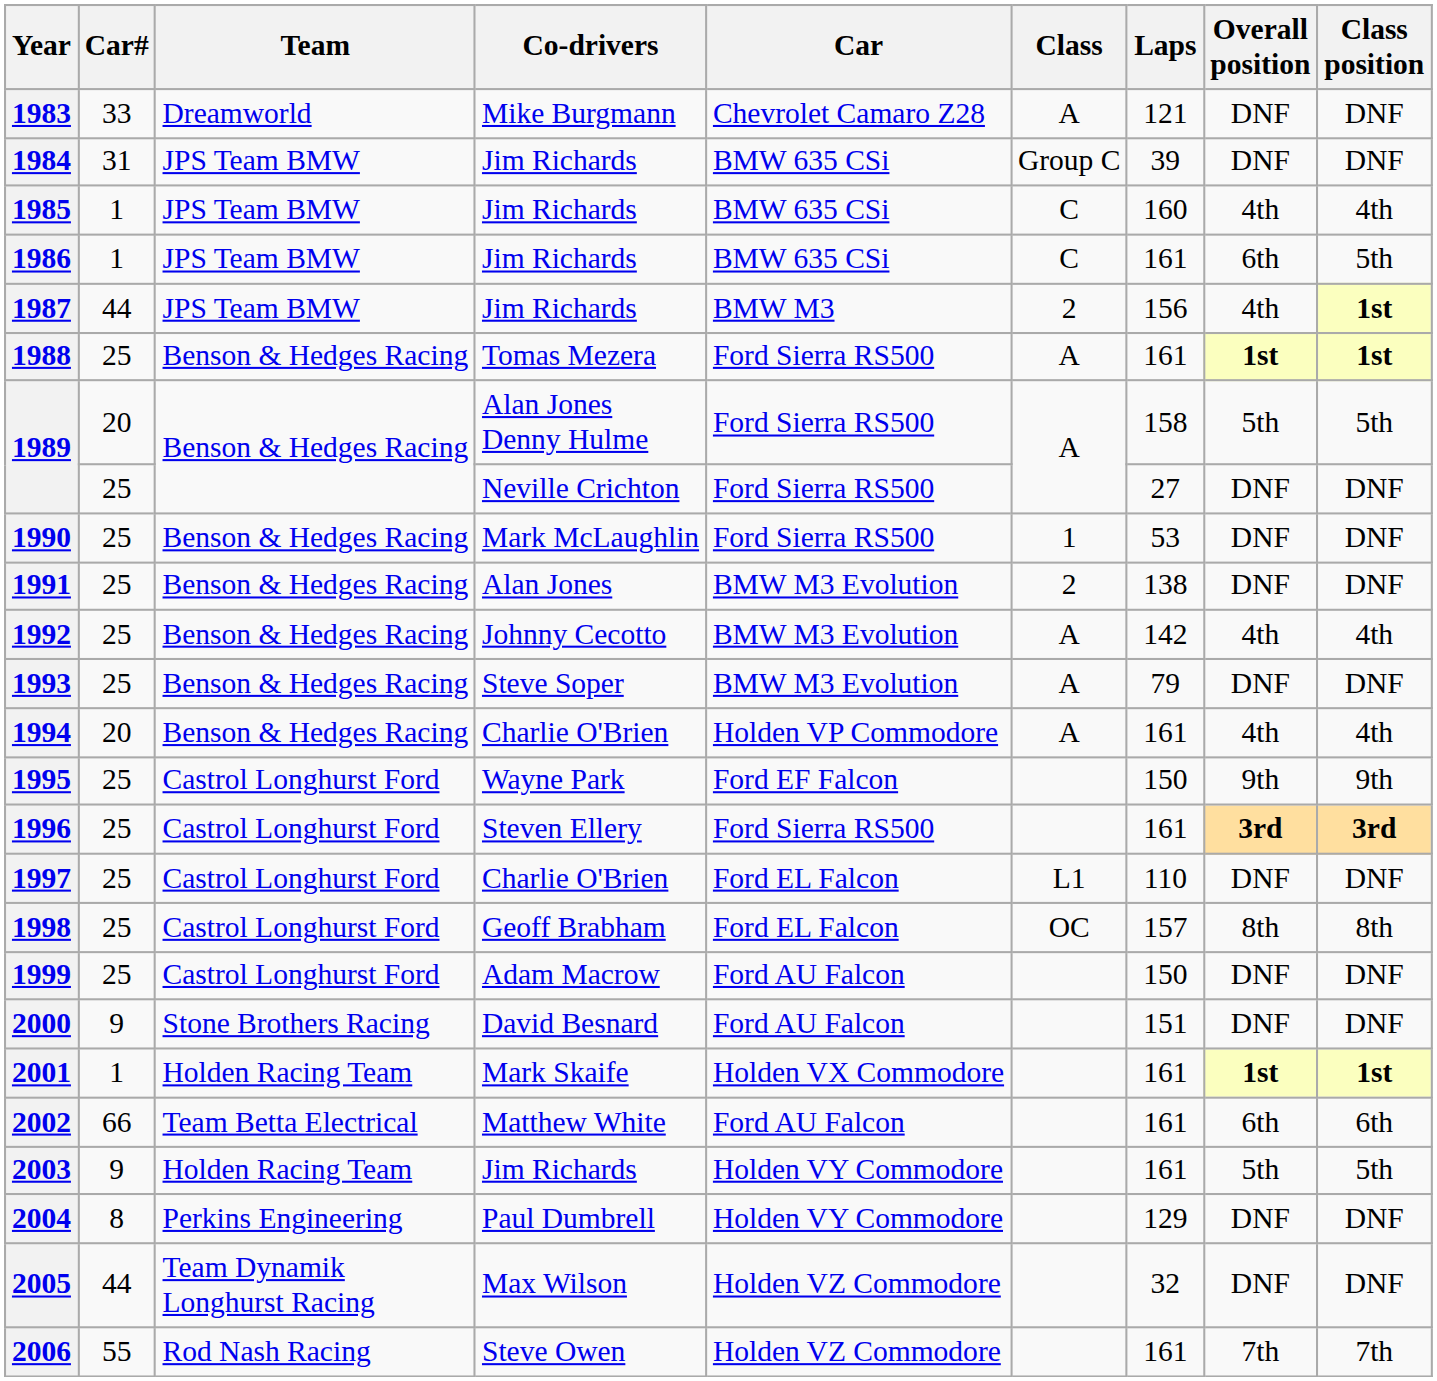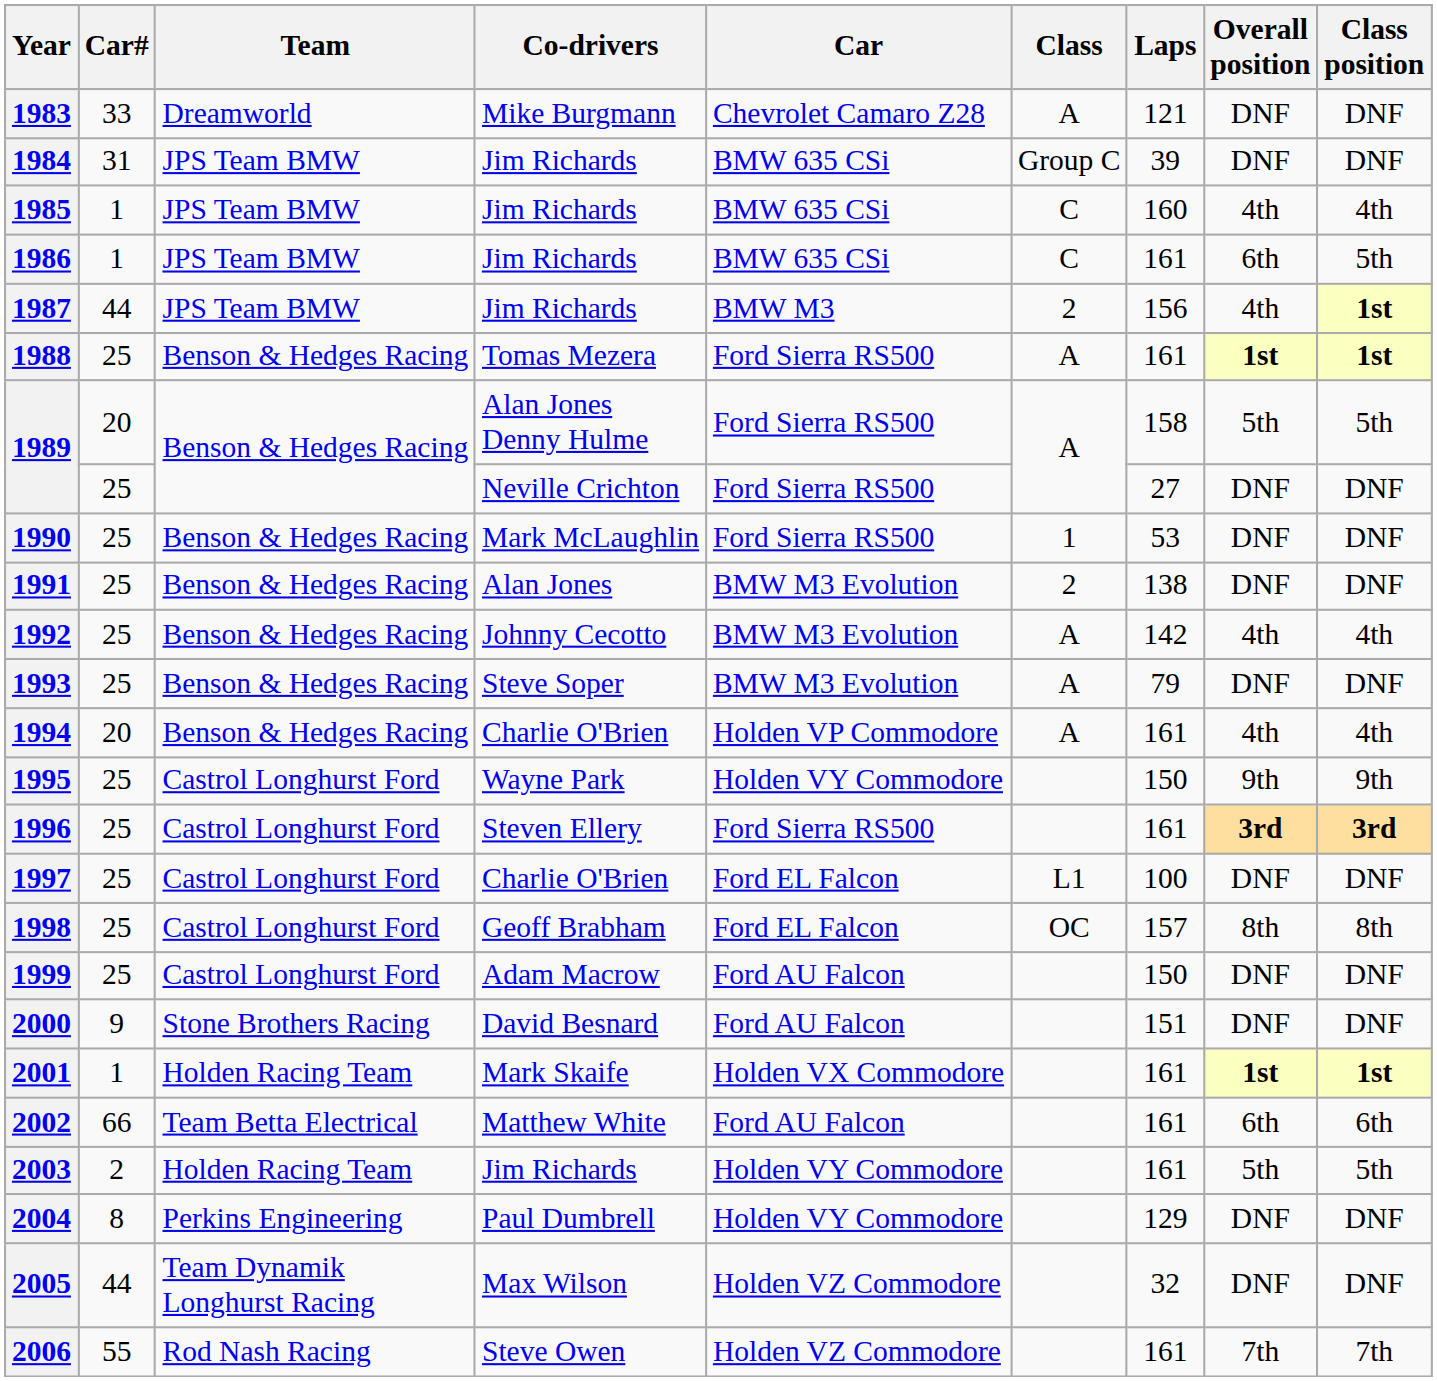1995 | Car: Ford EF Falcon -> Holden VY Commodore
1997 | Laps: 110 -> 100
2003 | Car#: 9 -> 2
